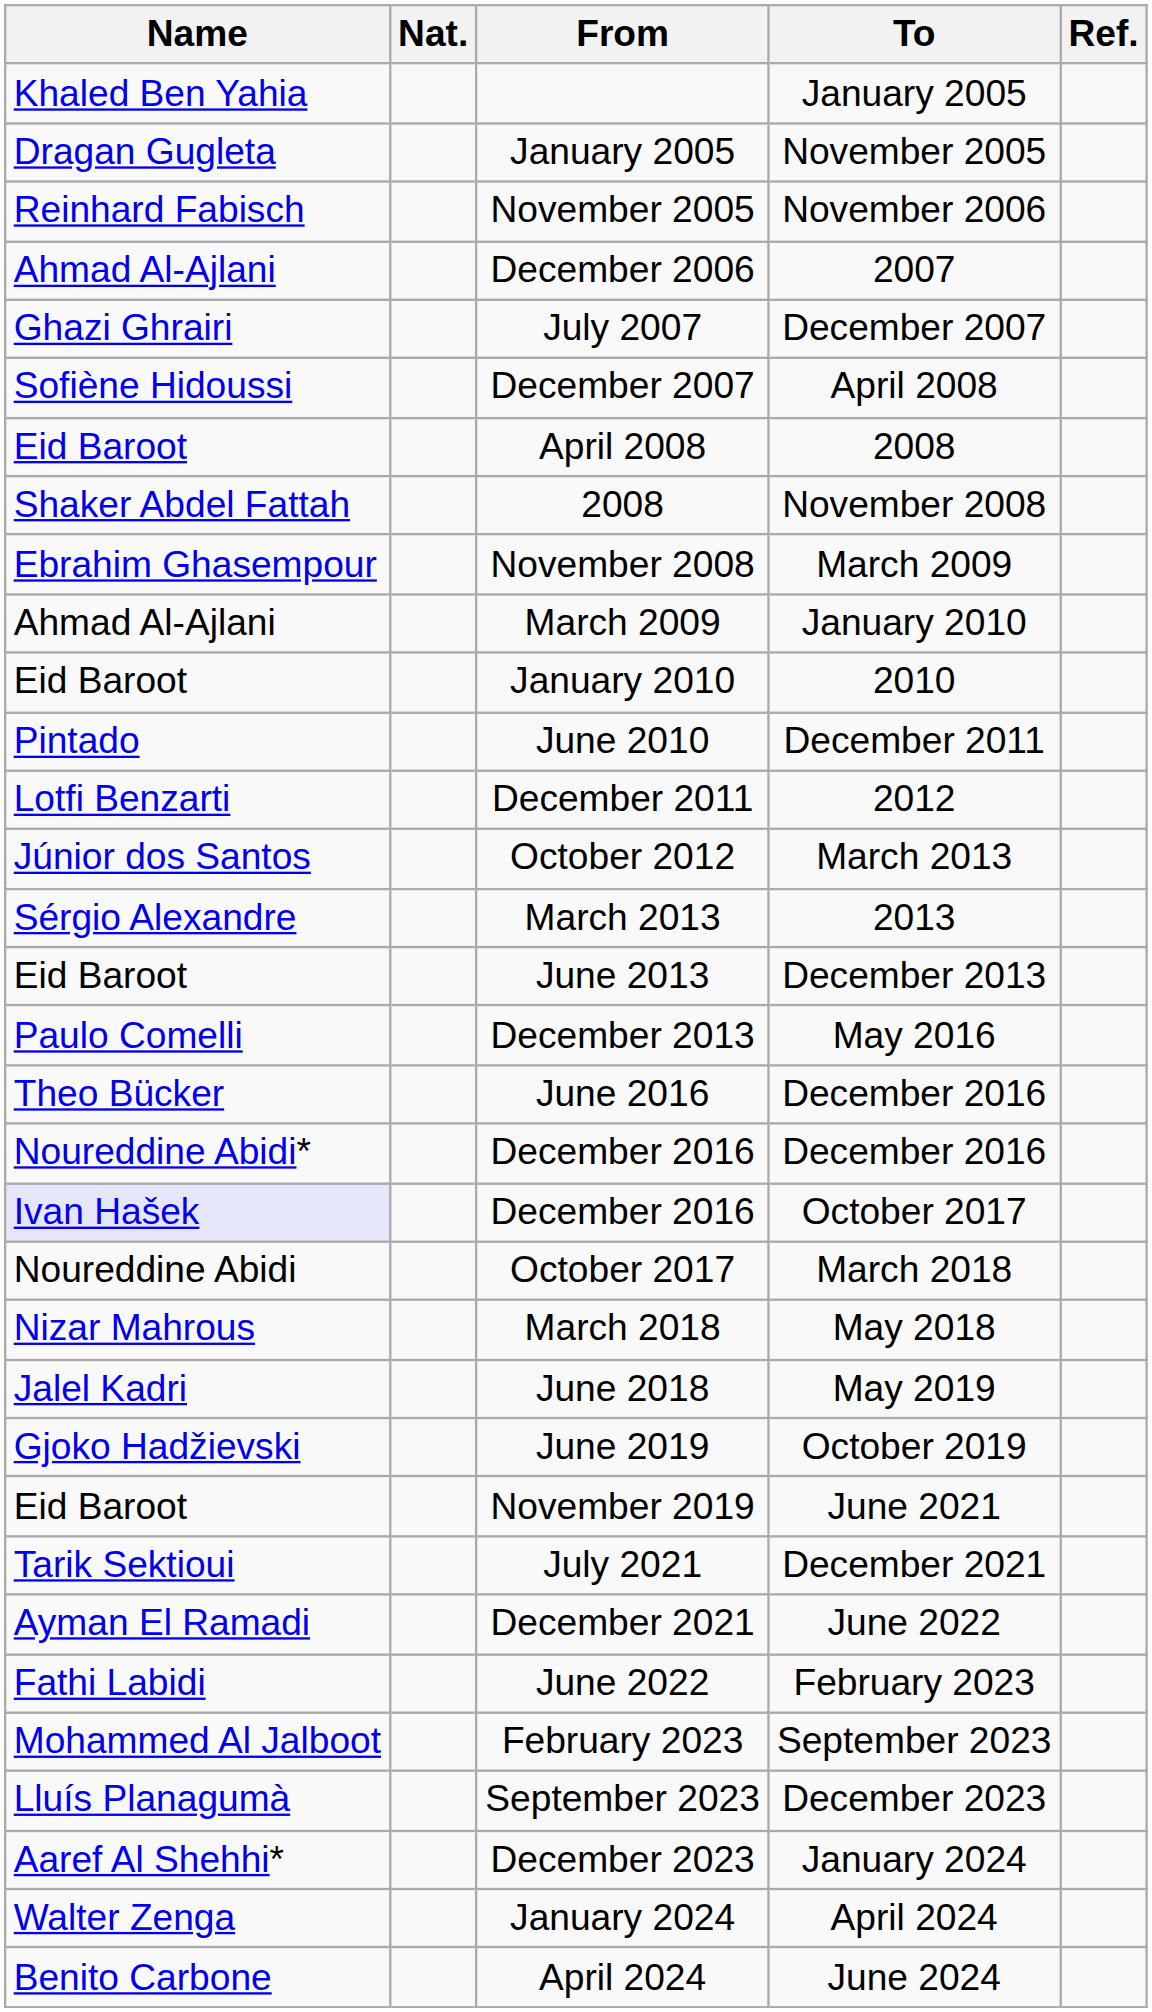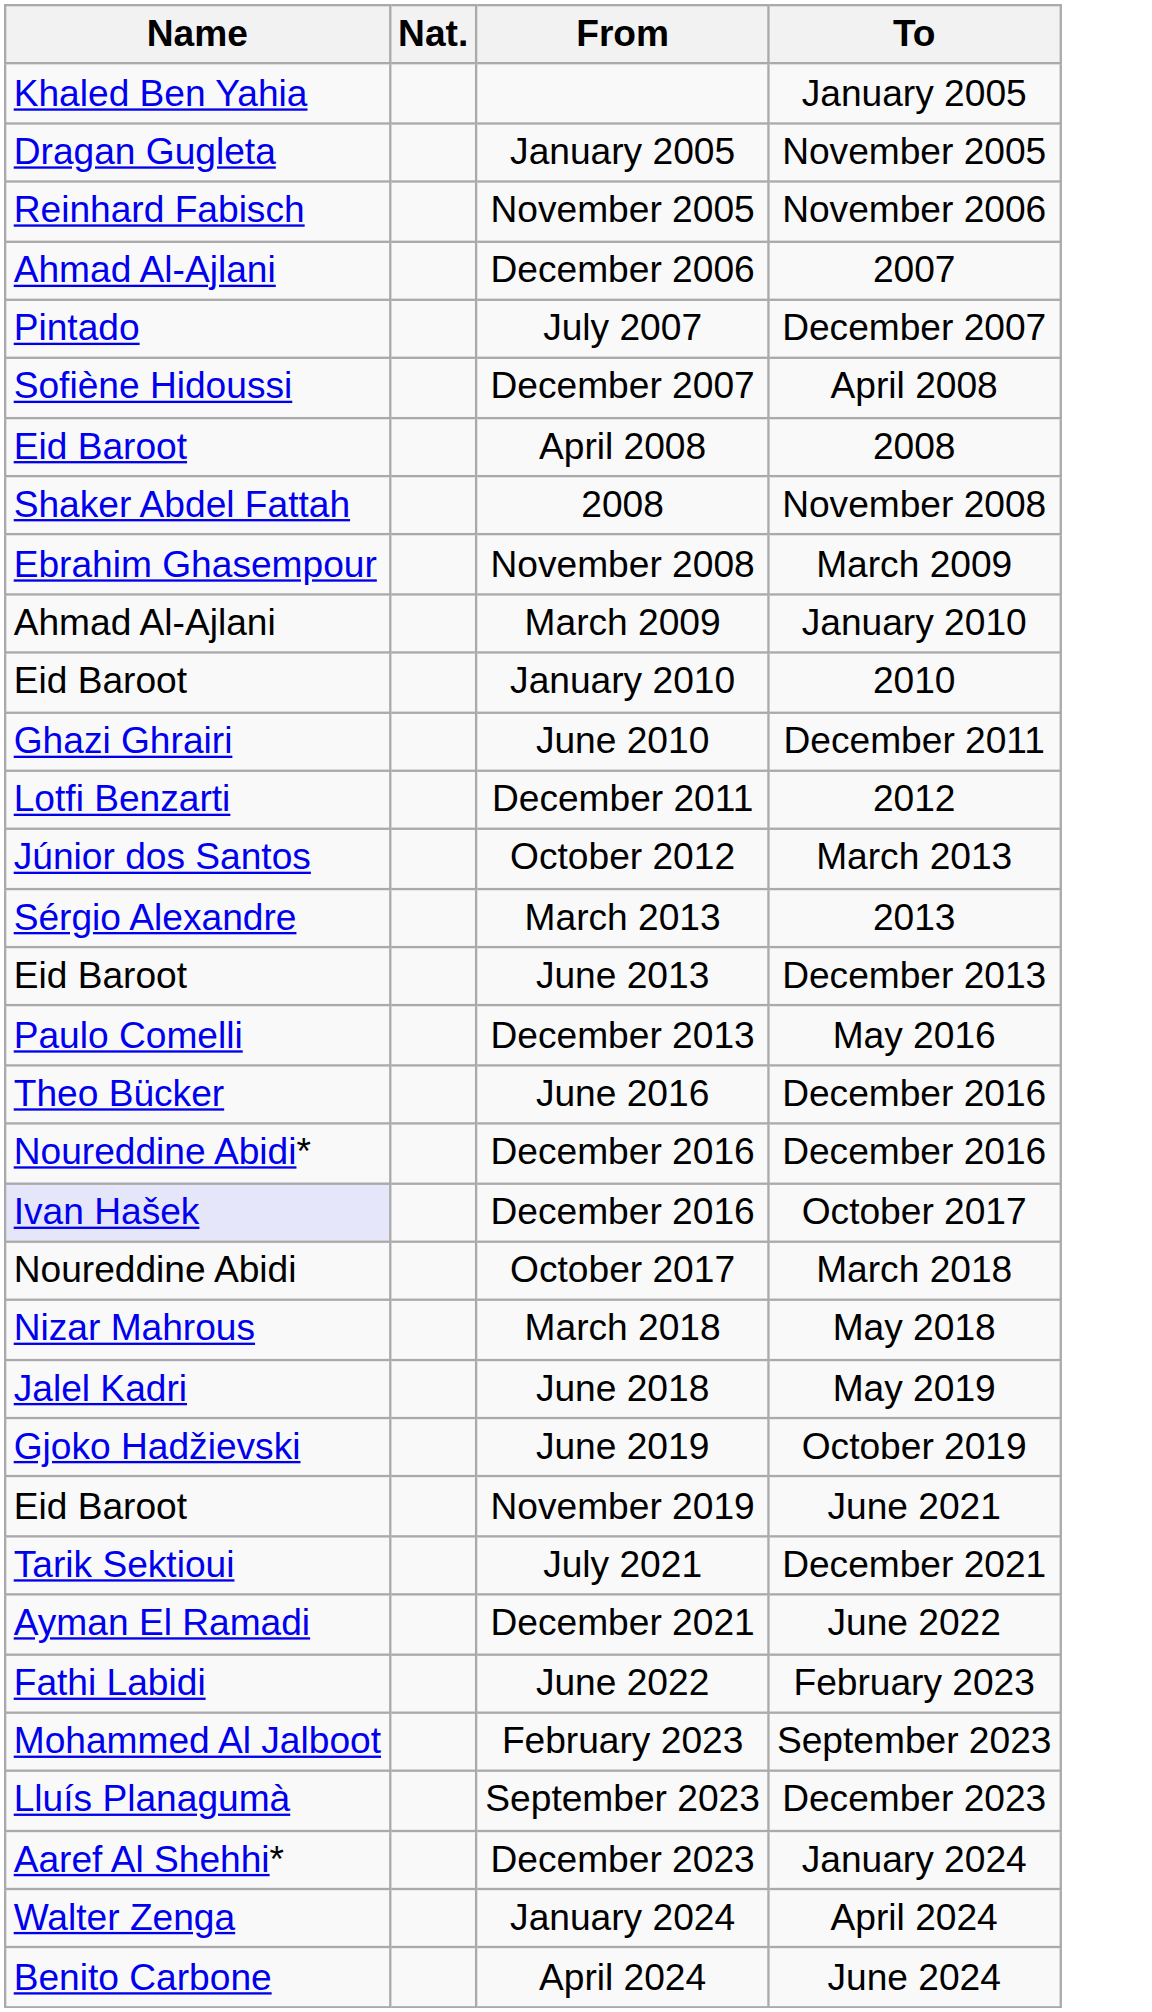- column: Ref.
July 2007 | Name: Ghazi Ghrairi -> Pintado
June 2010 | Name: Pintado -> Ghazi Ghrairi
